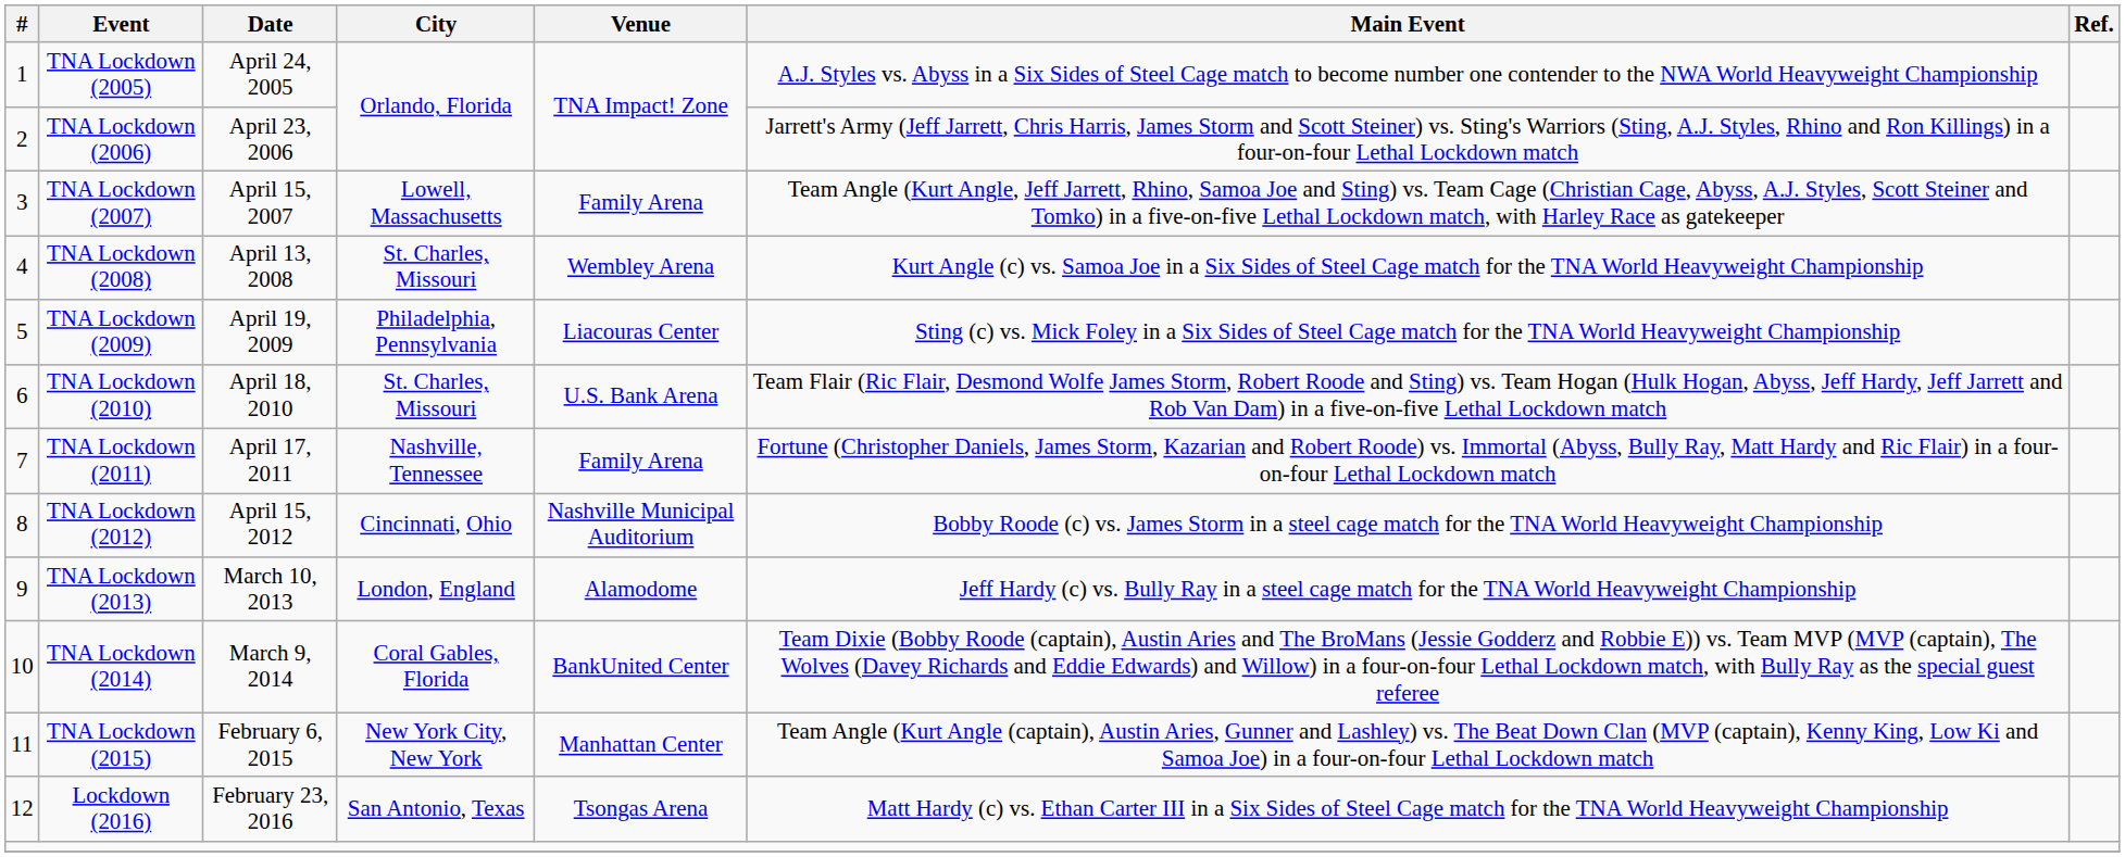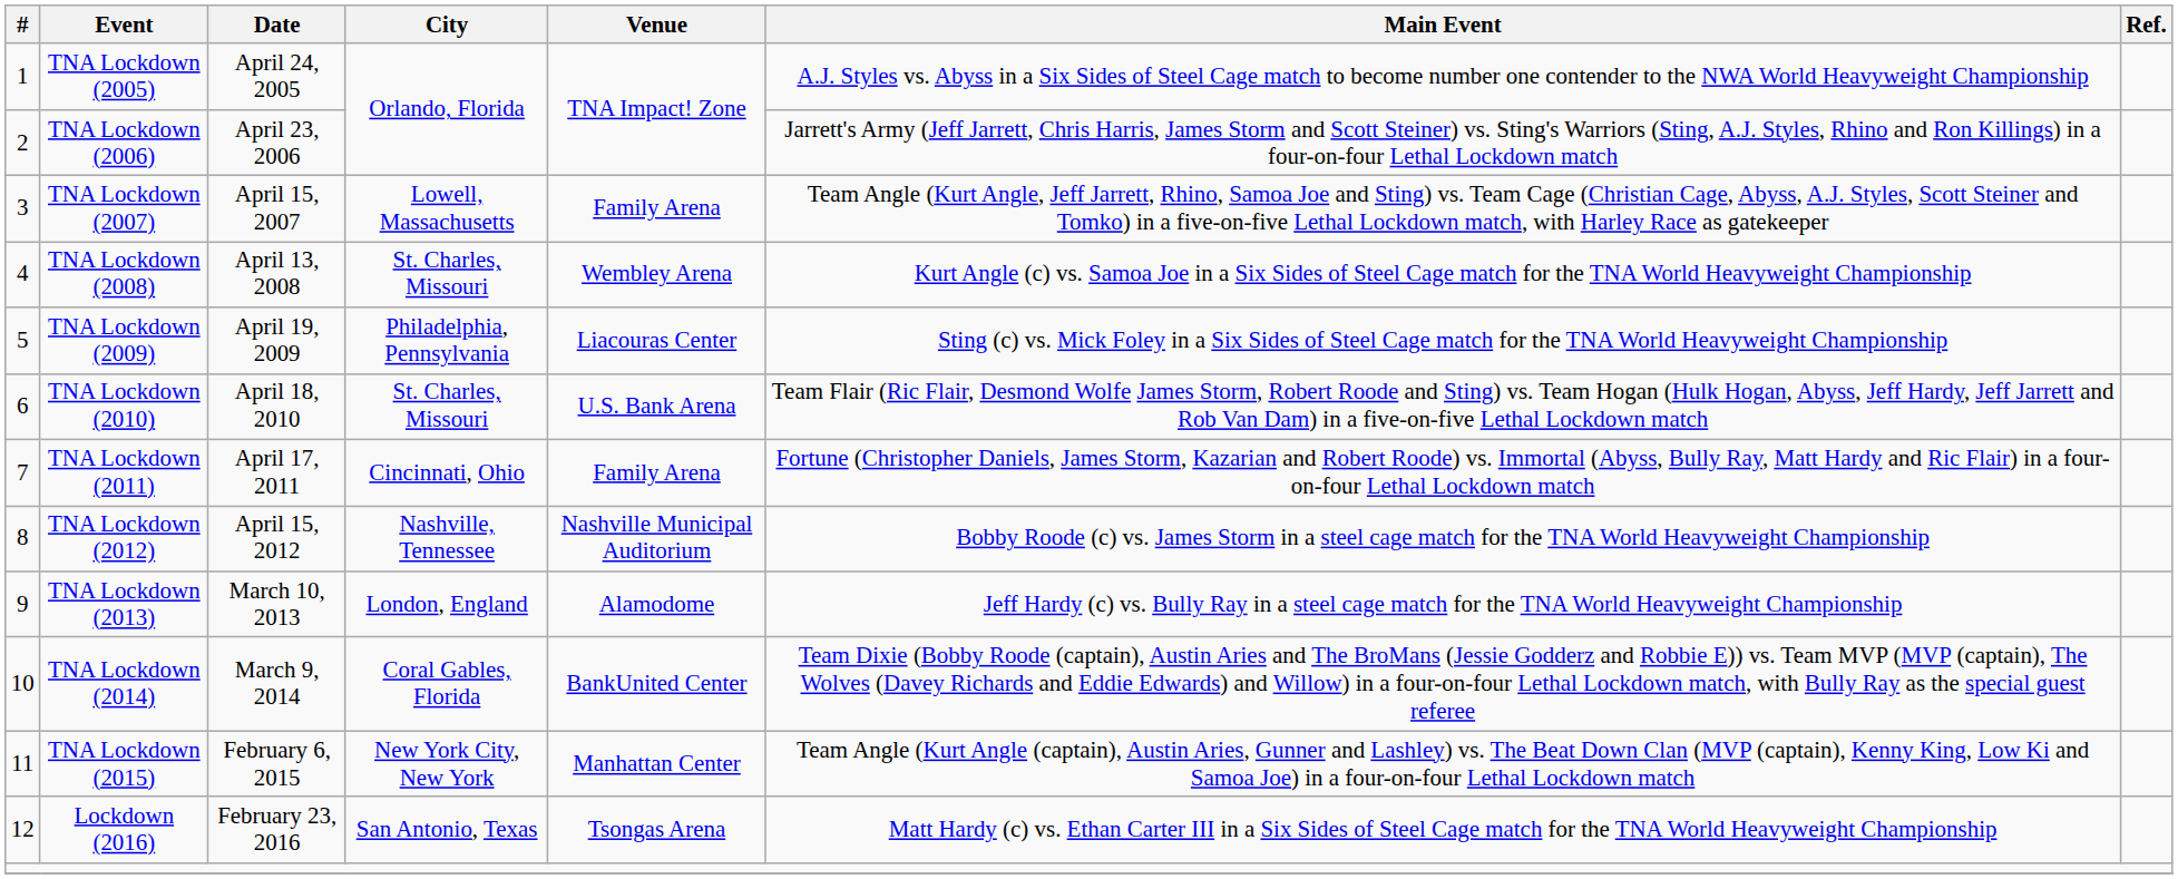TNA Lockdown (2011) | City: Nashville, Tennessee -> Cincinnati, Ohio
TNA Lockdown (2012) | City: Cincinnati, Ohio -> Nashville, Tennessee
